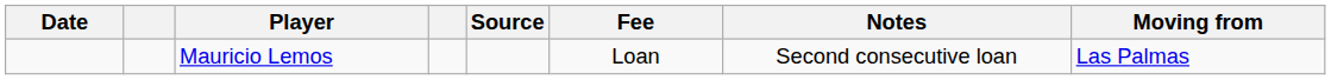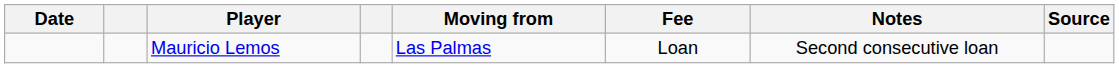columns swapped: Moving from <-> Source
